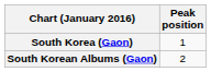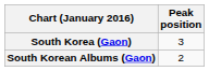South Korea (Gaon) | Peak position: 1 -> 3
